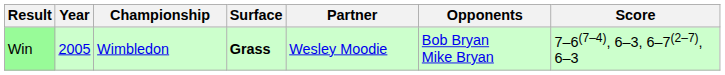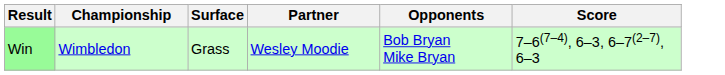- column: Year | 2005
Win | Surface: bold -> normal
